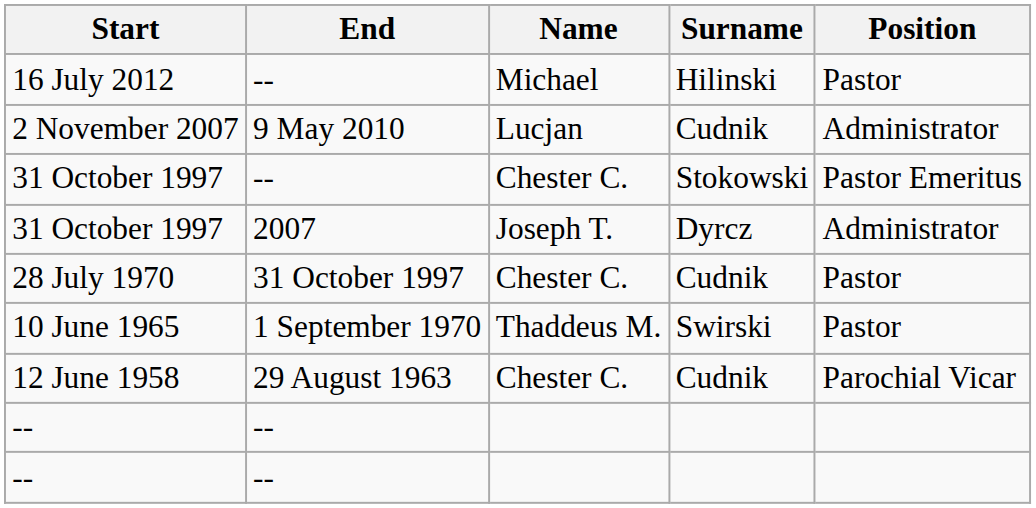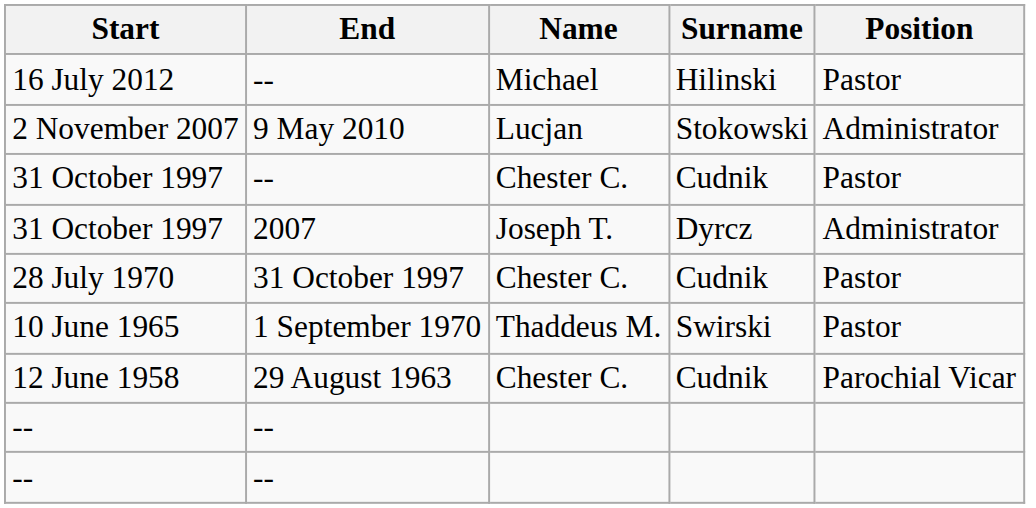2 November 2007 | Surname: Cudnik -> Stokowski
31 October 1997 / -- | Surname: Stokowski -> Cudnik
31 October 1997 / -- | Position: Pastor Emeritus -> Pastor
